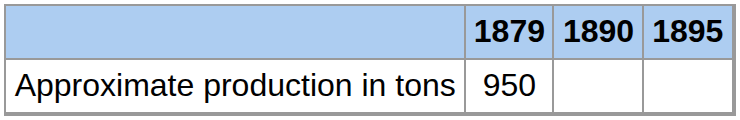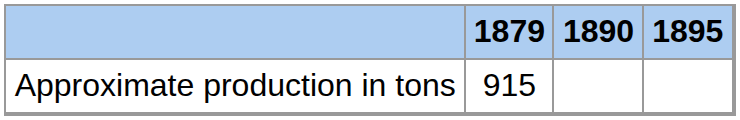Approximate production in tons | 1879: 950 -> 915
